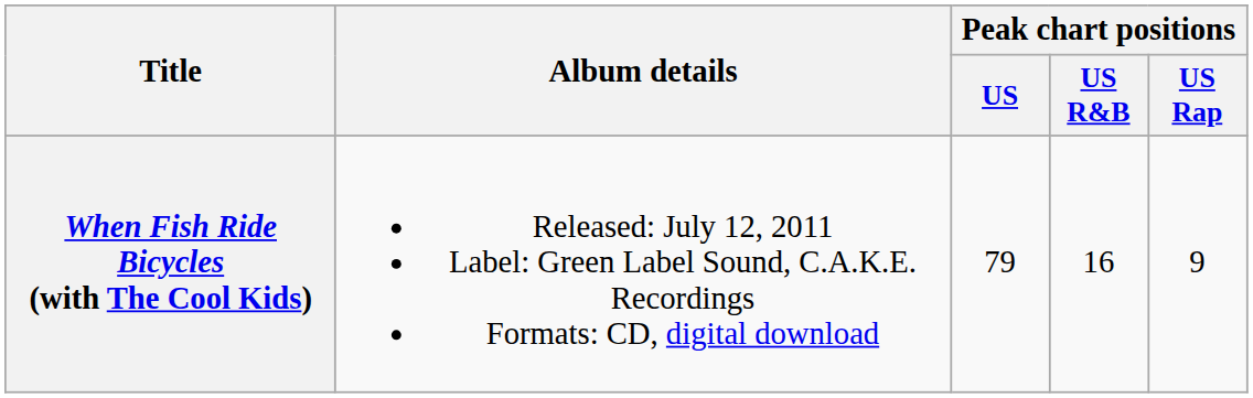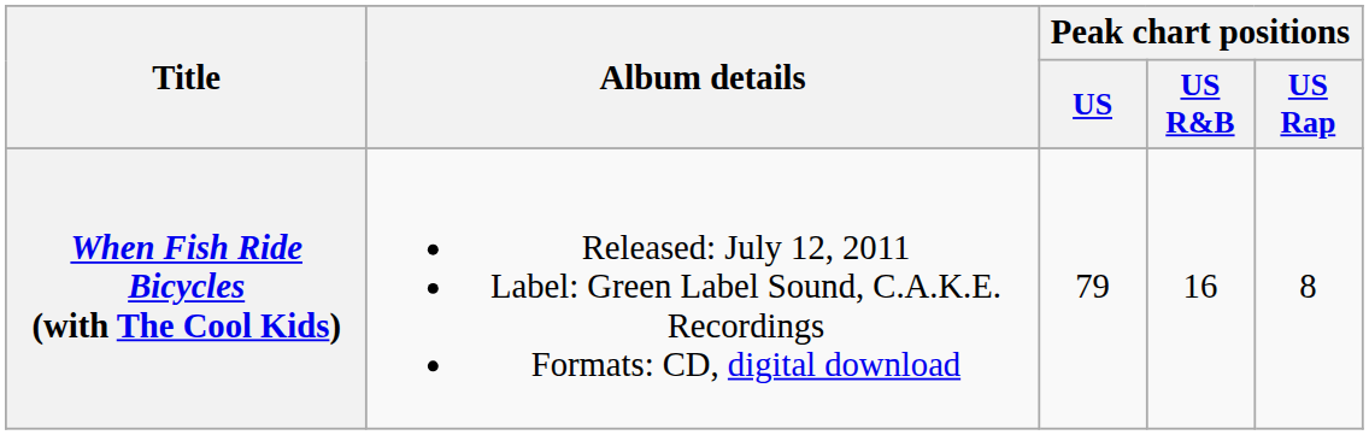When Fish Ride Bicycles (with The Cool Kids) | Peak chart positions / US Rap: 9 -> 8
